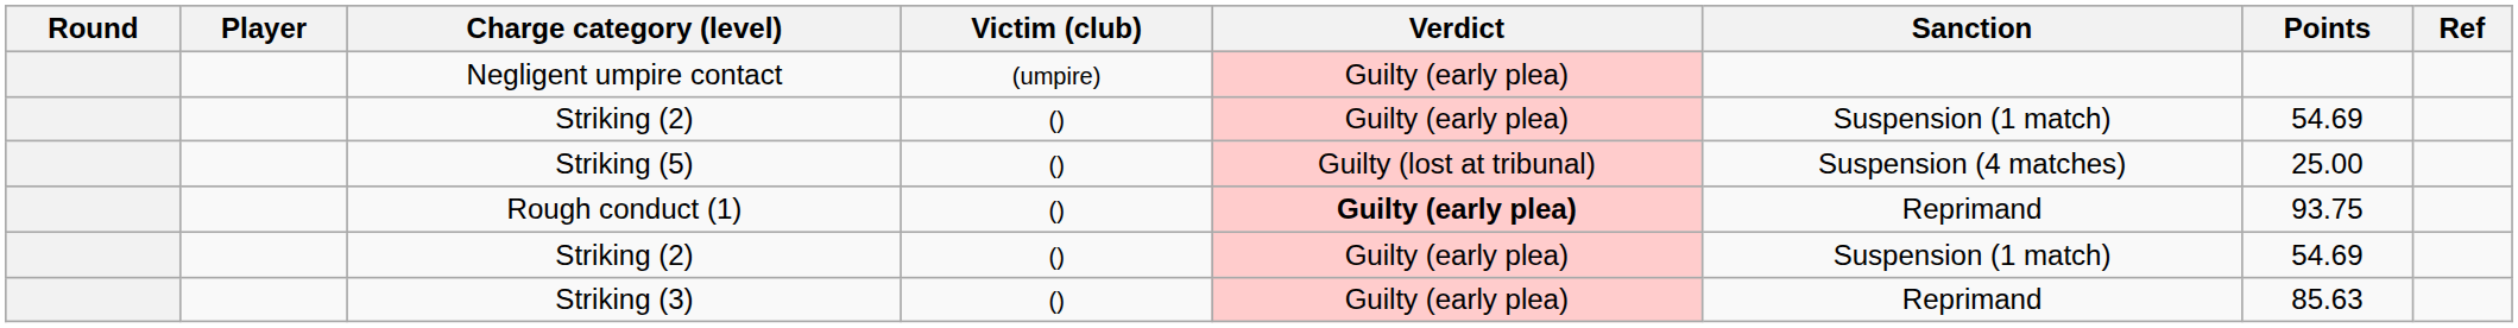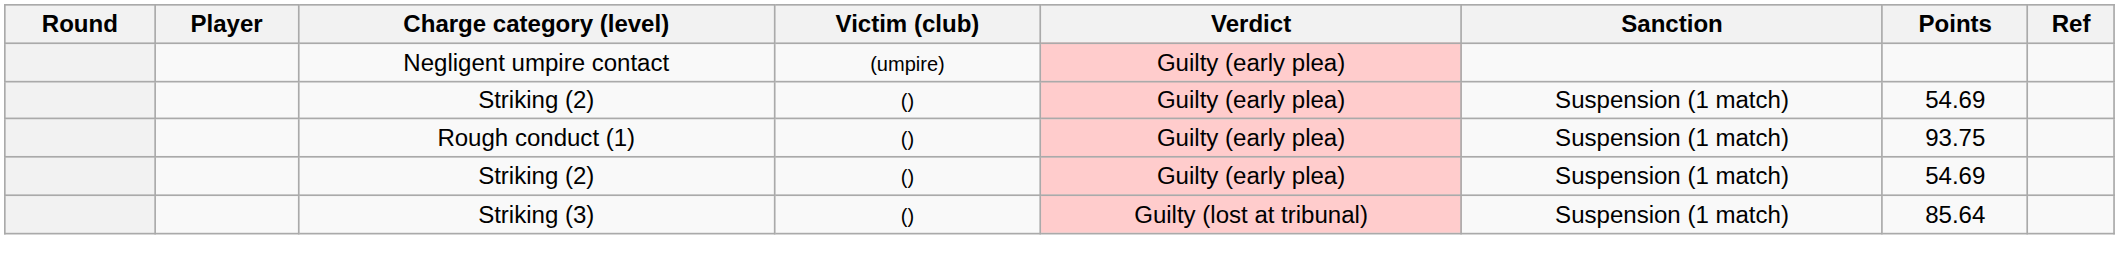- row: Striking (5) | () | Guilty (lost at tribunal) | Suspension (4 matches) | 25.00
Rough conduct (1) | Verdict: bold -> normal
Rough conduct (1) | Sanction: Reprimand -> Suspension (1 match)
Striking (3) | Verdict: Guilty (early plea) -> Guilty (lost at tribunal)
Striking (3) | Sanction: Reprimand -> Suspension (1 match)
Striking (3) | Points: 85.63 -> 85.64
